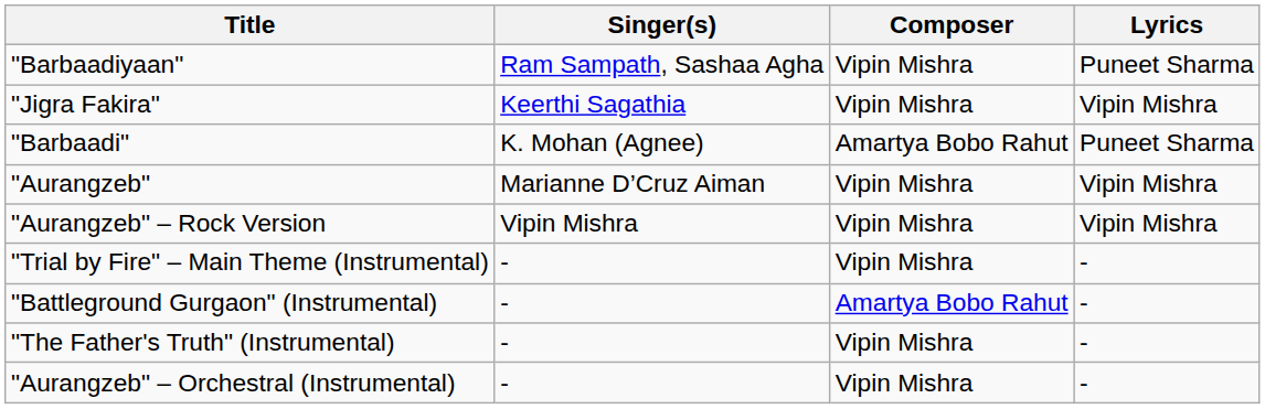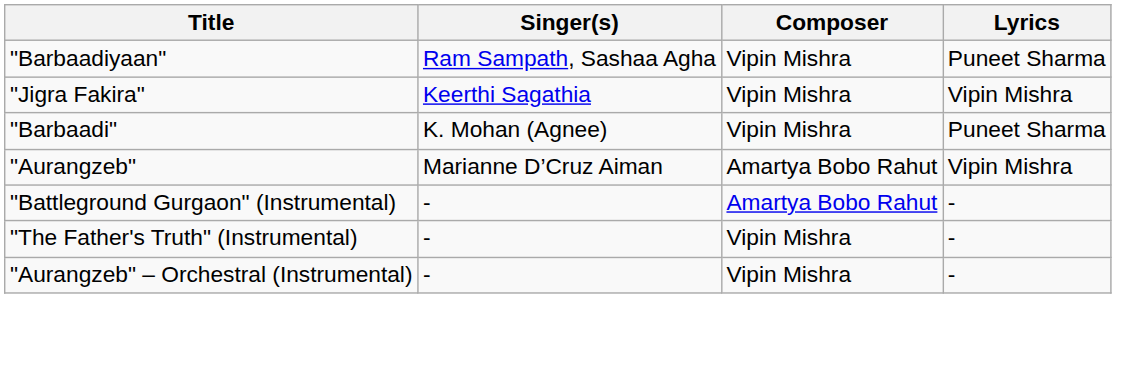"Barbaadi" | Composer: Amartya Bobo Rahut -> Vipin Mishra
"Aurangzeb" | Composer: Vipin Mishra -> Amartya Bobo Rahut
- row: "Aurangzeb" – Rock Version | Vipin Mishra | Vipin Mishra | Vipin Mishra
- row: "Trial by Fire" – Main Theme (Instrumental) | - | Vipin Mishra | -
